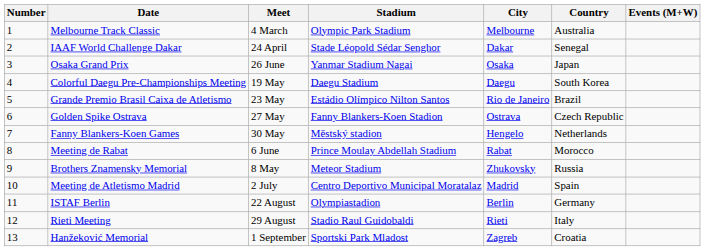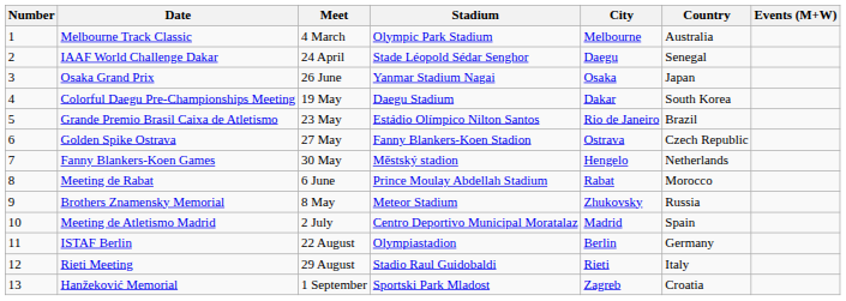IAAF World Challenge Dakar | City: Dakar -> Daegu
Colorful Daegu Pre-Championships Meeting | City: Daegu -> Dakar
